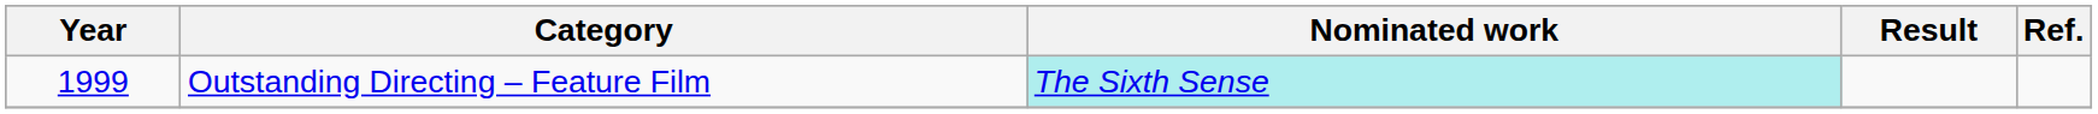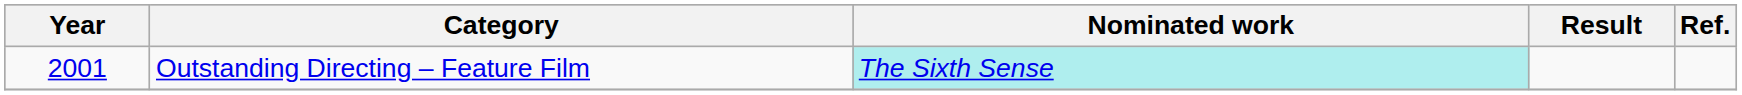Outstanding Directing – Feature Film | Year: 1999 -> 2001
